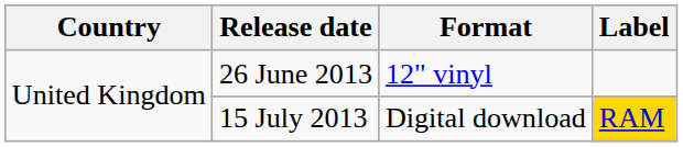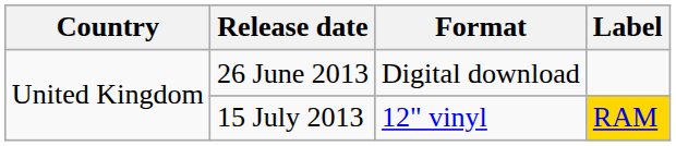26 June 2013 | Format: 12" vinyl -> Digital download
15 July 2013 | Format: Digital download -> 12" vinyl
